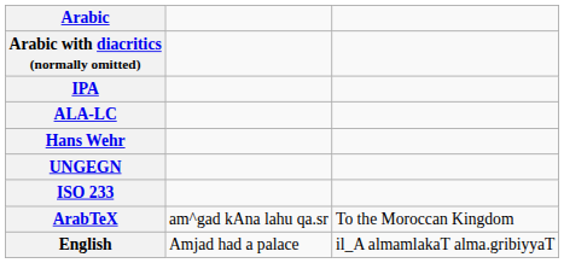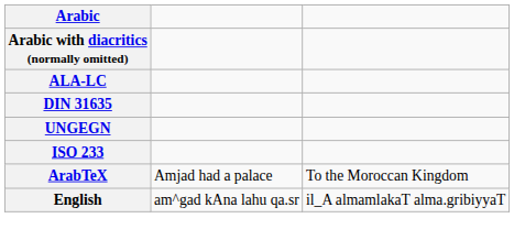- row: IPA
- row: Hans Wehr
+ row: DIN 31635
ArabTeX | column 2: am^gad kAna lahu qa.sr -> Amjad had a palace
English | column 2: Amjad had a palace -> am^gad kAna lahu qa.sr
